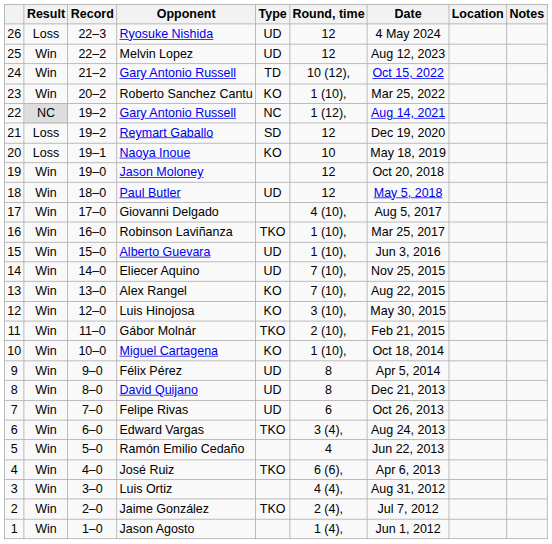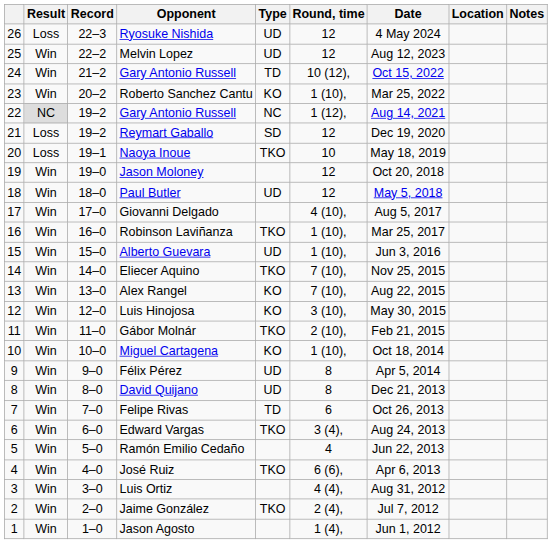Naoya Inoue | Type: KO -> TKO
Eliecer Aquino | Type: UD -> TKO
Felipe Rivas | Type: UD -> TD
